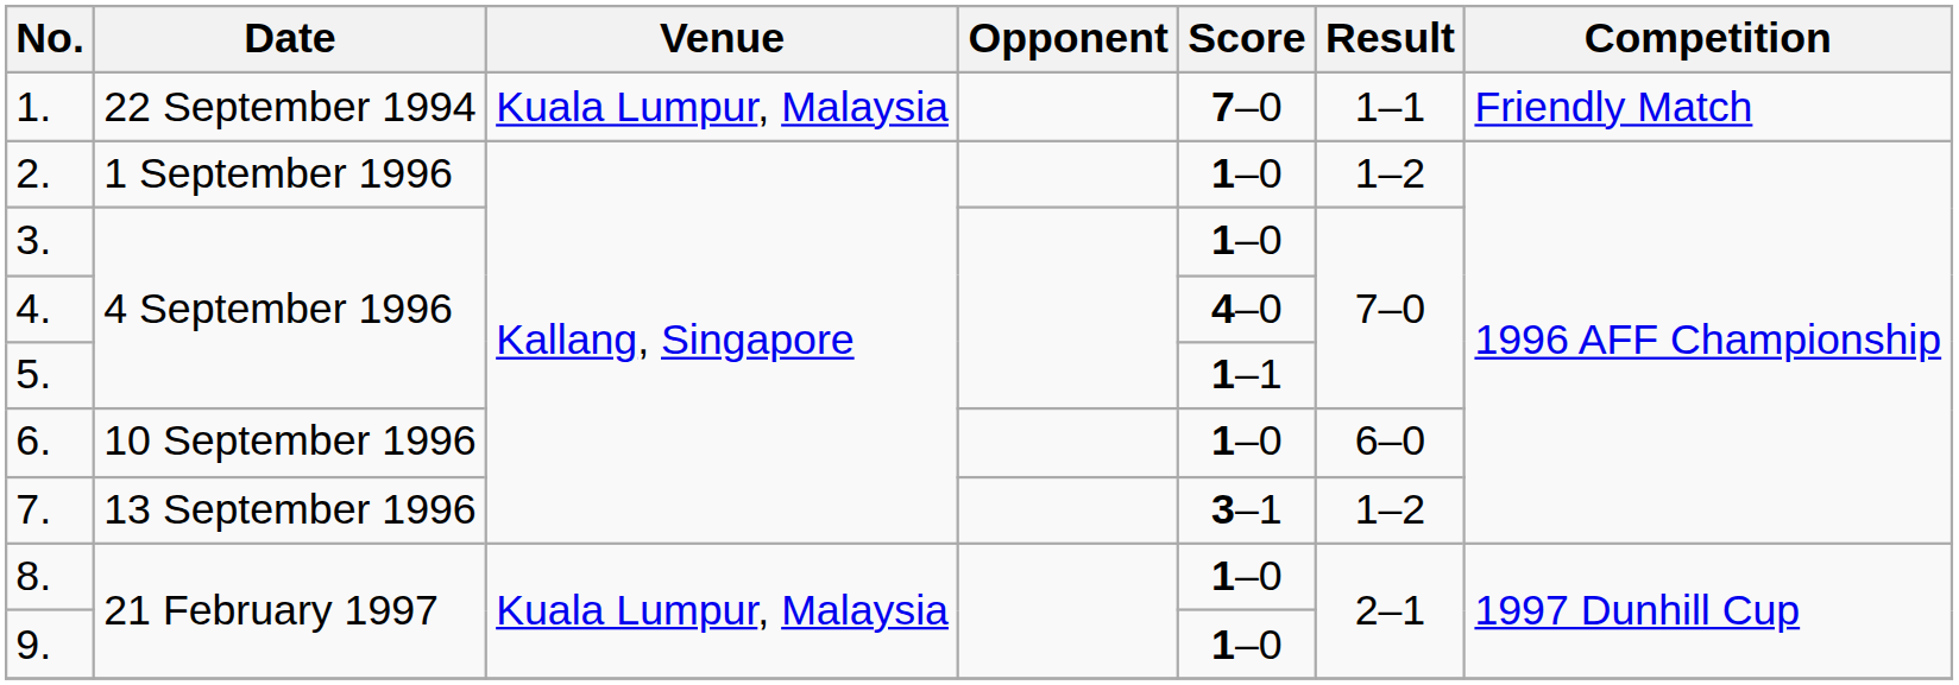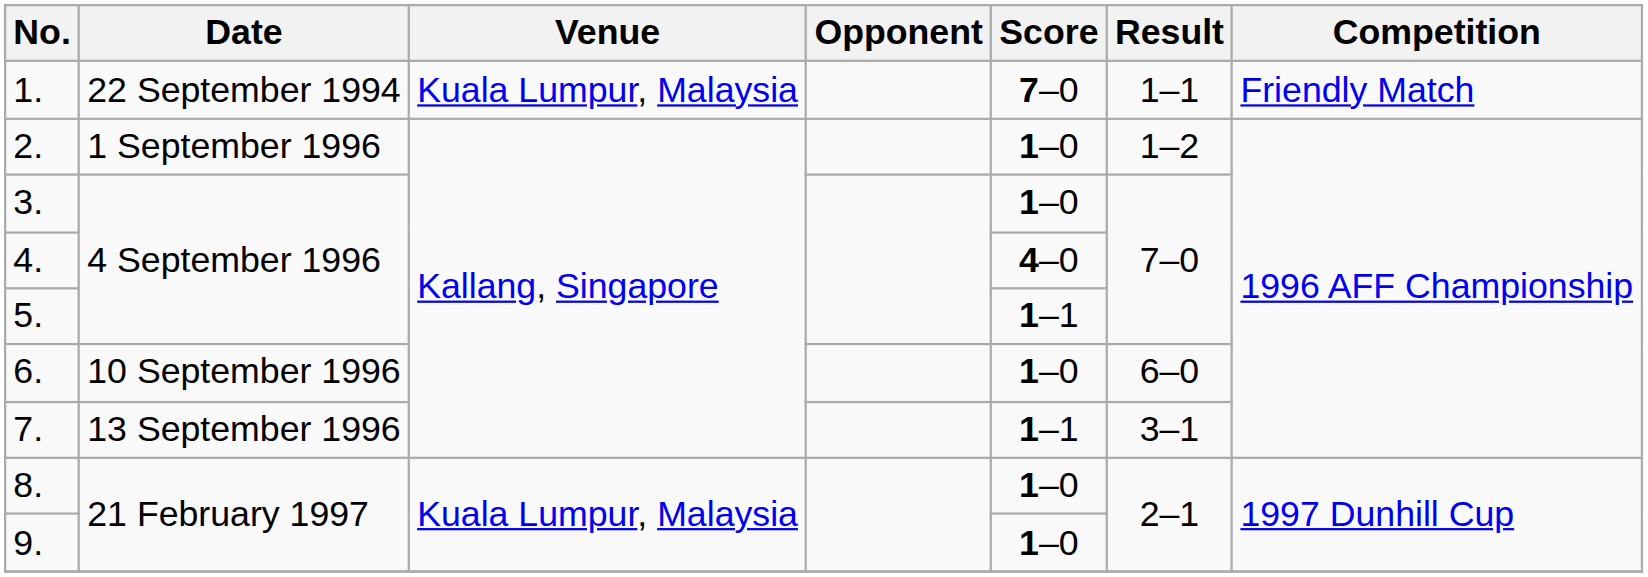7. | Score: 3–1 -> 1–1
7. | Result: 1–2 -> 3–1
